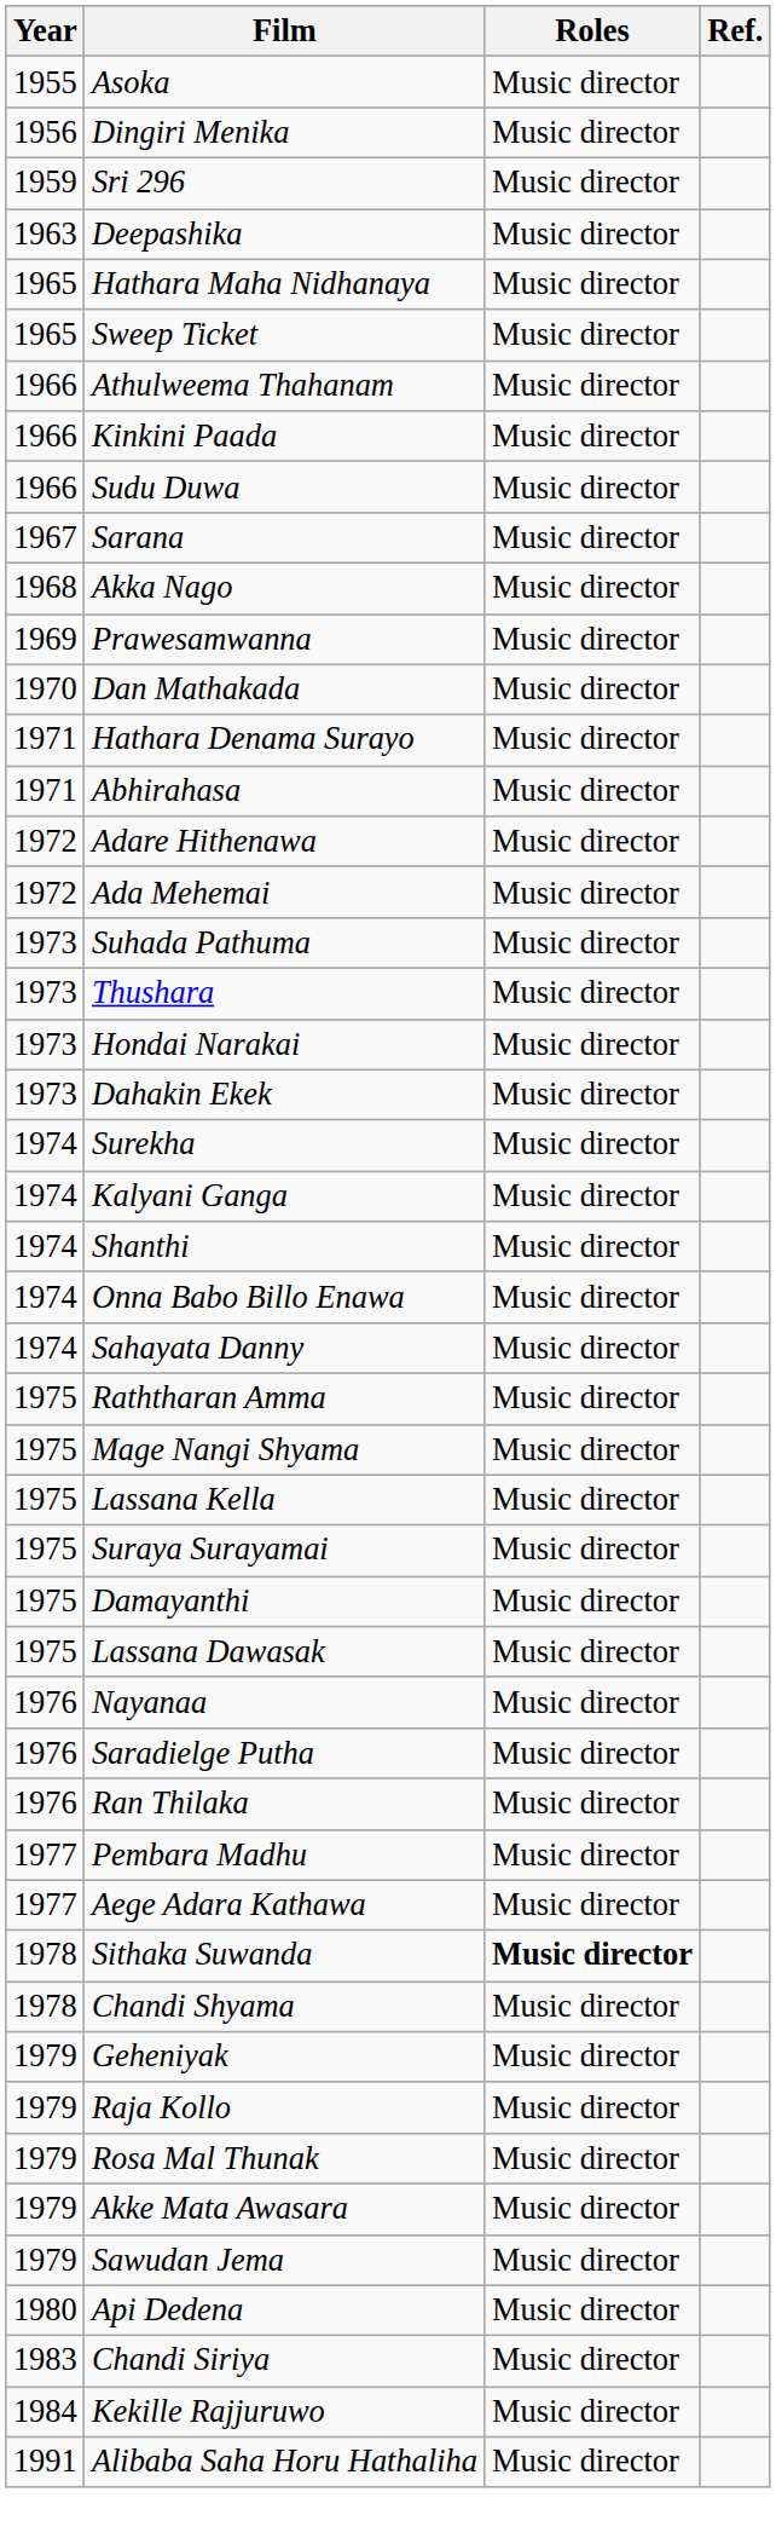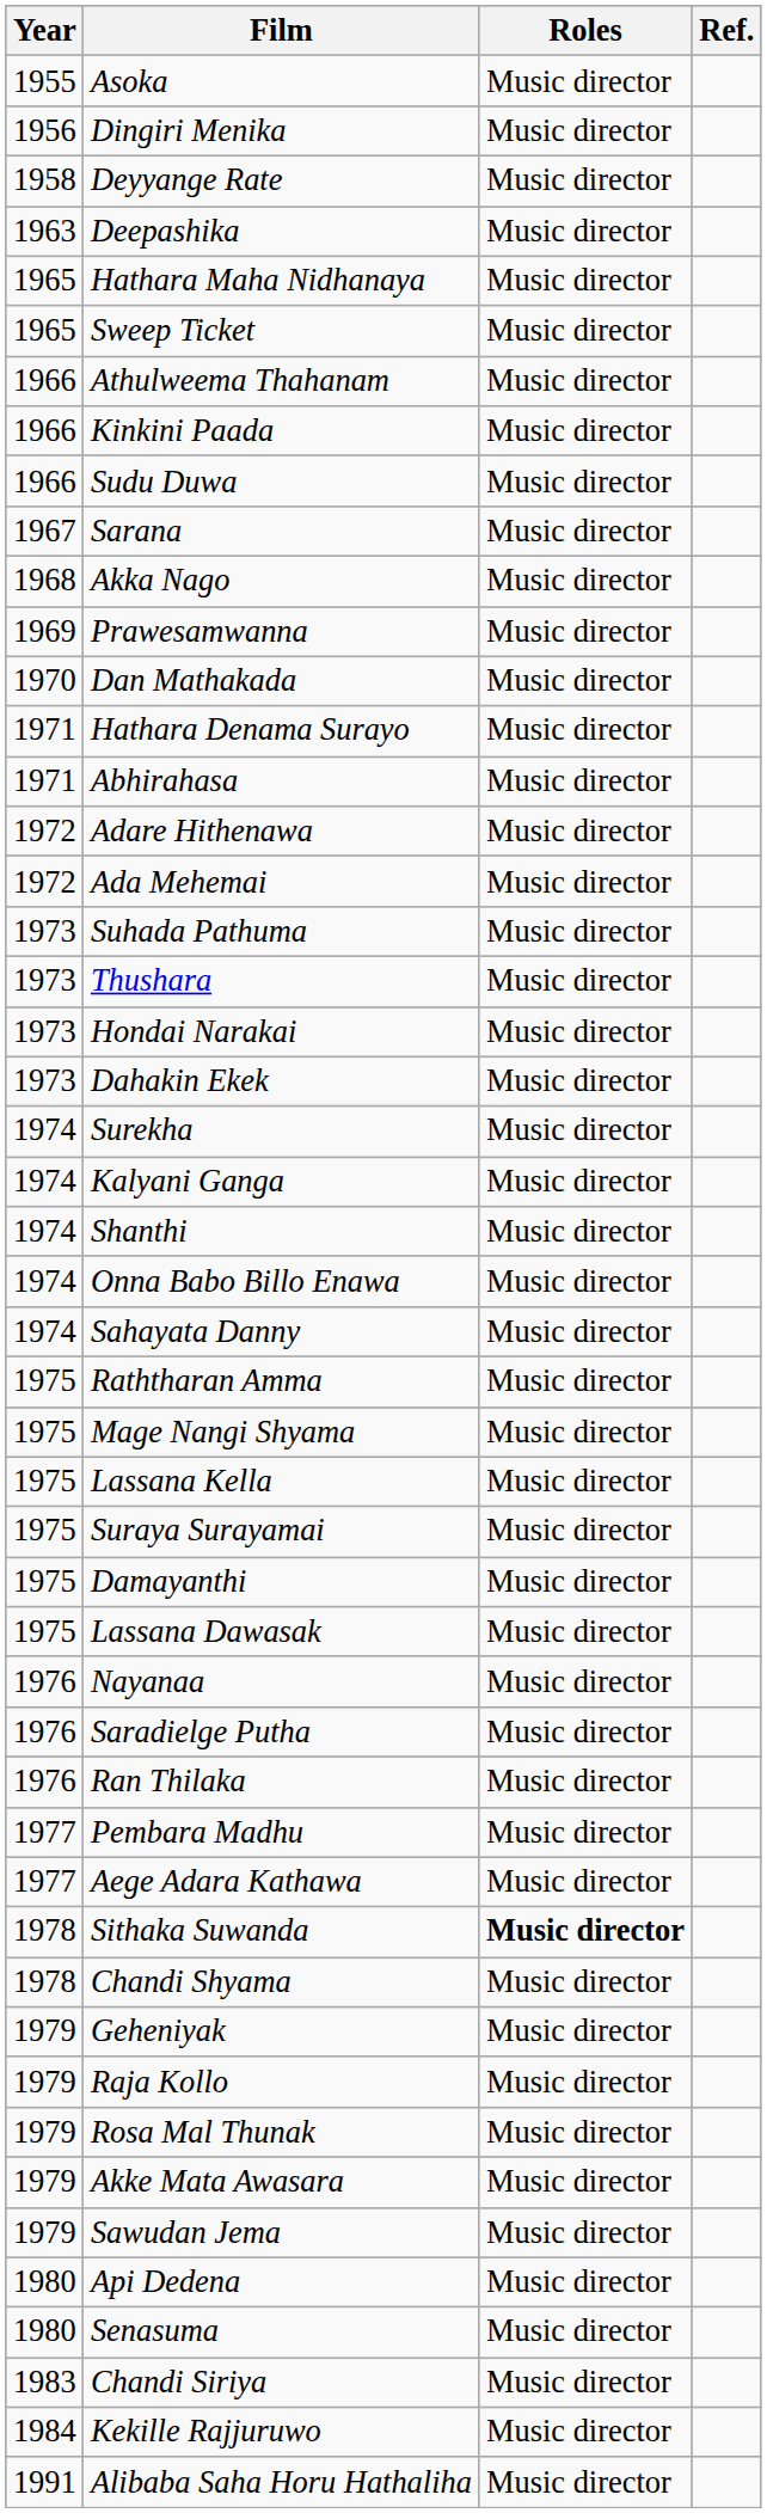+ row: 1958 | Deyyange Rate | Music director
- row: 1959 | Sri 296 | Music director
+ row: 1980 | Senasuma | Music director
